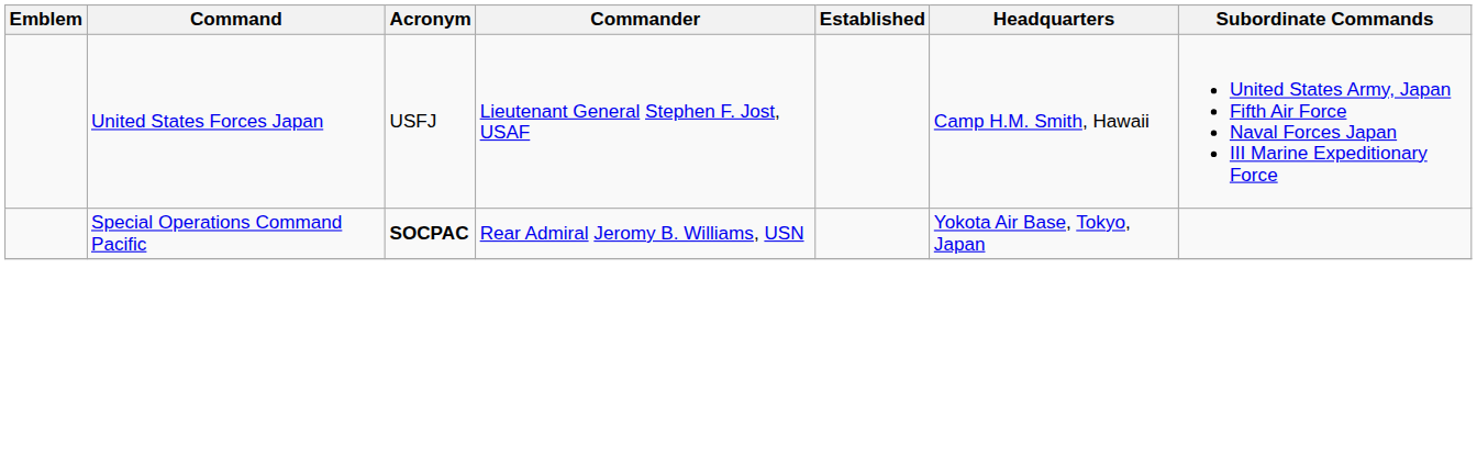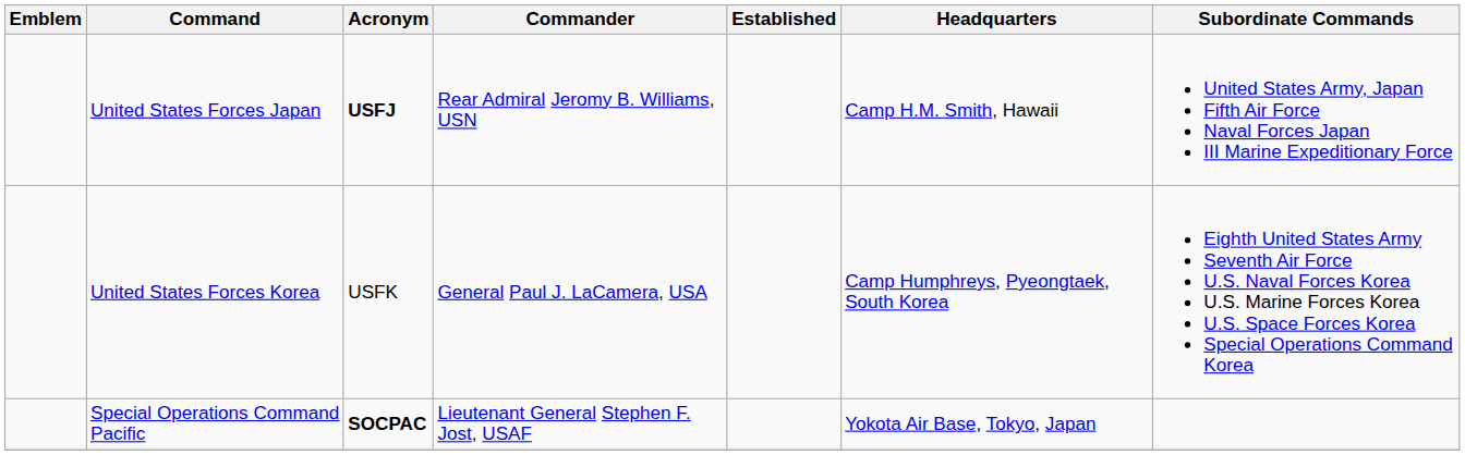United States Forces Japan | Acronym: normal -> bold
United States Forces Japan | Commander: Lieutenant General Stephen F. Jost, USAF -> Rear Admiral Jeromy B. Williams, USN
+ row: United States Forces Korea | USFK | General Paul J. LaCamera, USA | Camp Humphreys, Pyeongtaek, South Korea | Eighth United States Army Seventh Air Force U.S. Naval Forces Korea U.S. Marine Forces Korea U.S. Space Forces Korea Special Operations Command Korea
Special Operations Command Pacific | Commander: Rear Admiral Jeromy B. Williams, USN -> Lieutenant General Stephen F. Jost, USAF
